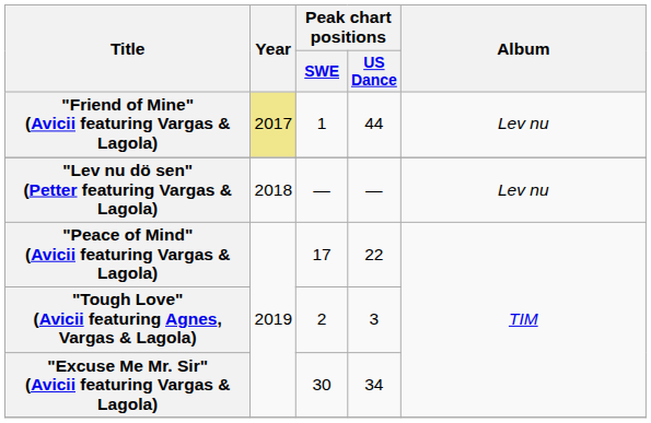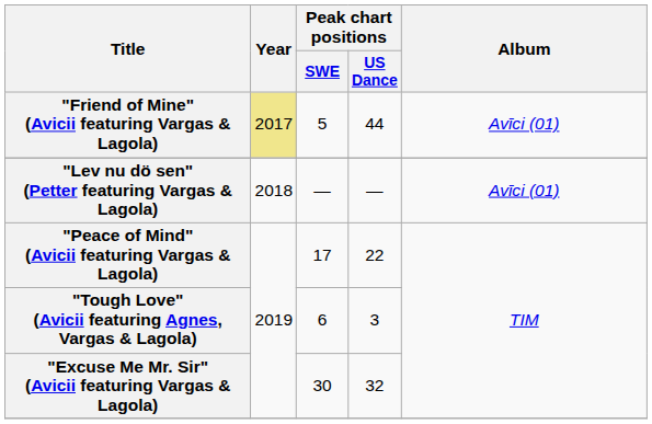"Friend of Mine" (Avicii featuring Vargas & Lagola) | Peak chart positions / SWE: 1 -> 5
"Friend of Mine" (Avicii featuring Vargas & Lagola) | Album: Lev nu -> Avīci (01)
"Lev nu dö sen" (Petter featuring Vargas & Lagola) | Album: Lev nu -> Avīci (01)
"Tough Love" (Avicii featuring Agnes, Vargas & Lagola) | Peak chart positions / SWE: 2 -> 6
"Excuse Me Mr. Sir" (Avicii featuring Vargas & Lagola) | Peak chart positions / US Dance: 34 -> 32
